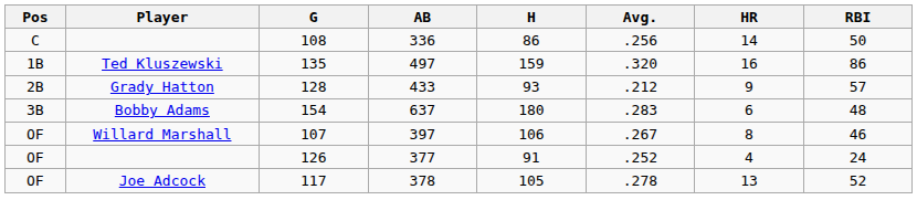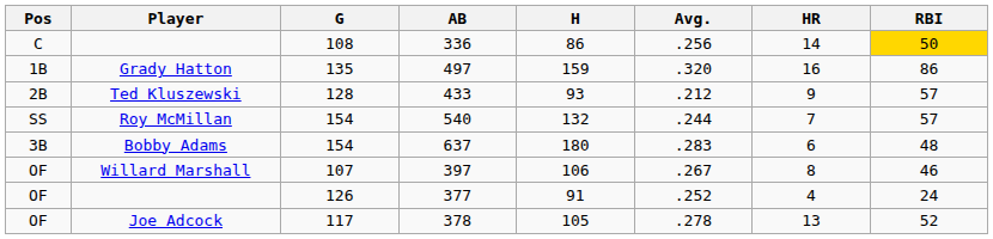336 | RBI: no background -> gold background
497 | Player: Ted Kluszewski -> Grady Hatton
433 | Player: Grady Hatton -> Ted Kluszewski
+ row: SS | Roy McMillan | 154 | 540 | 132 | .244 | 7 | 57
